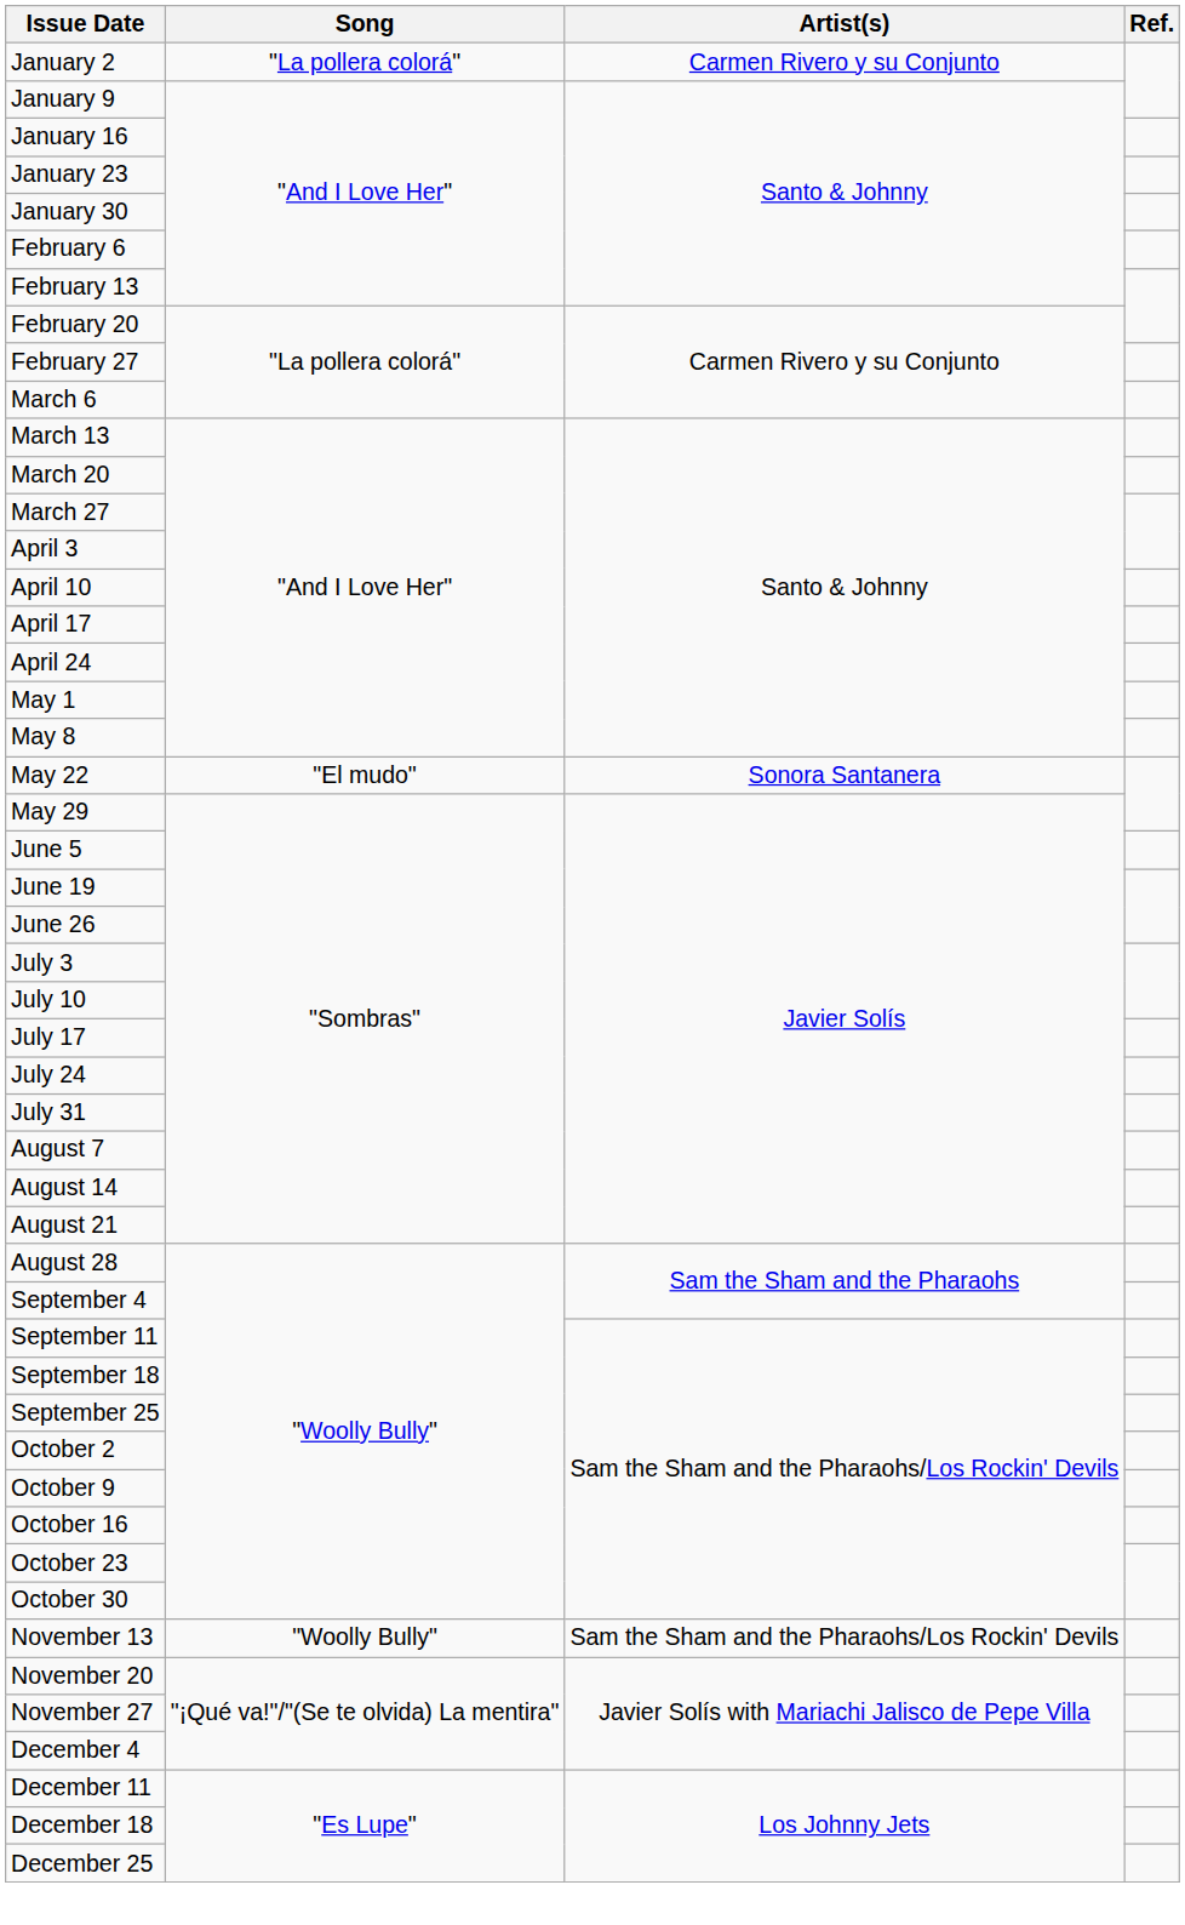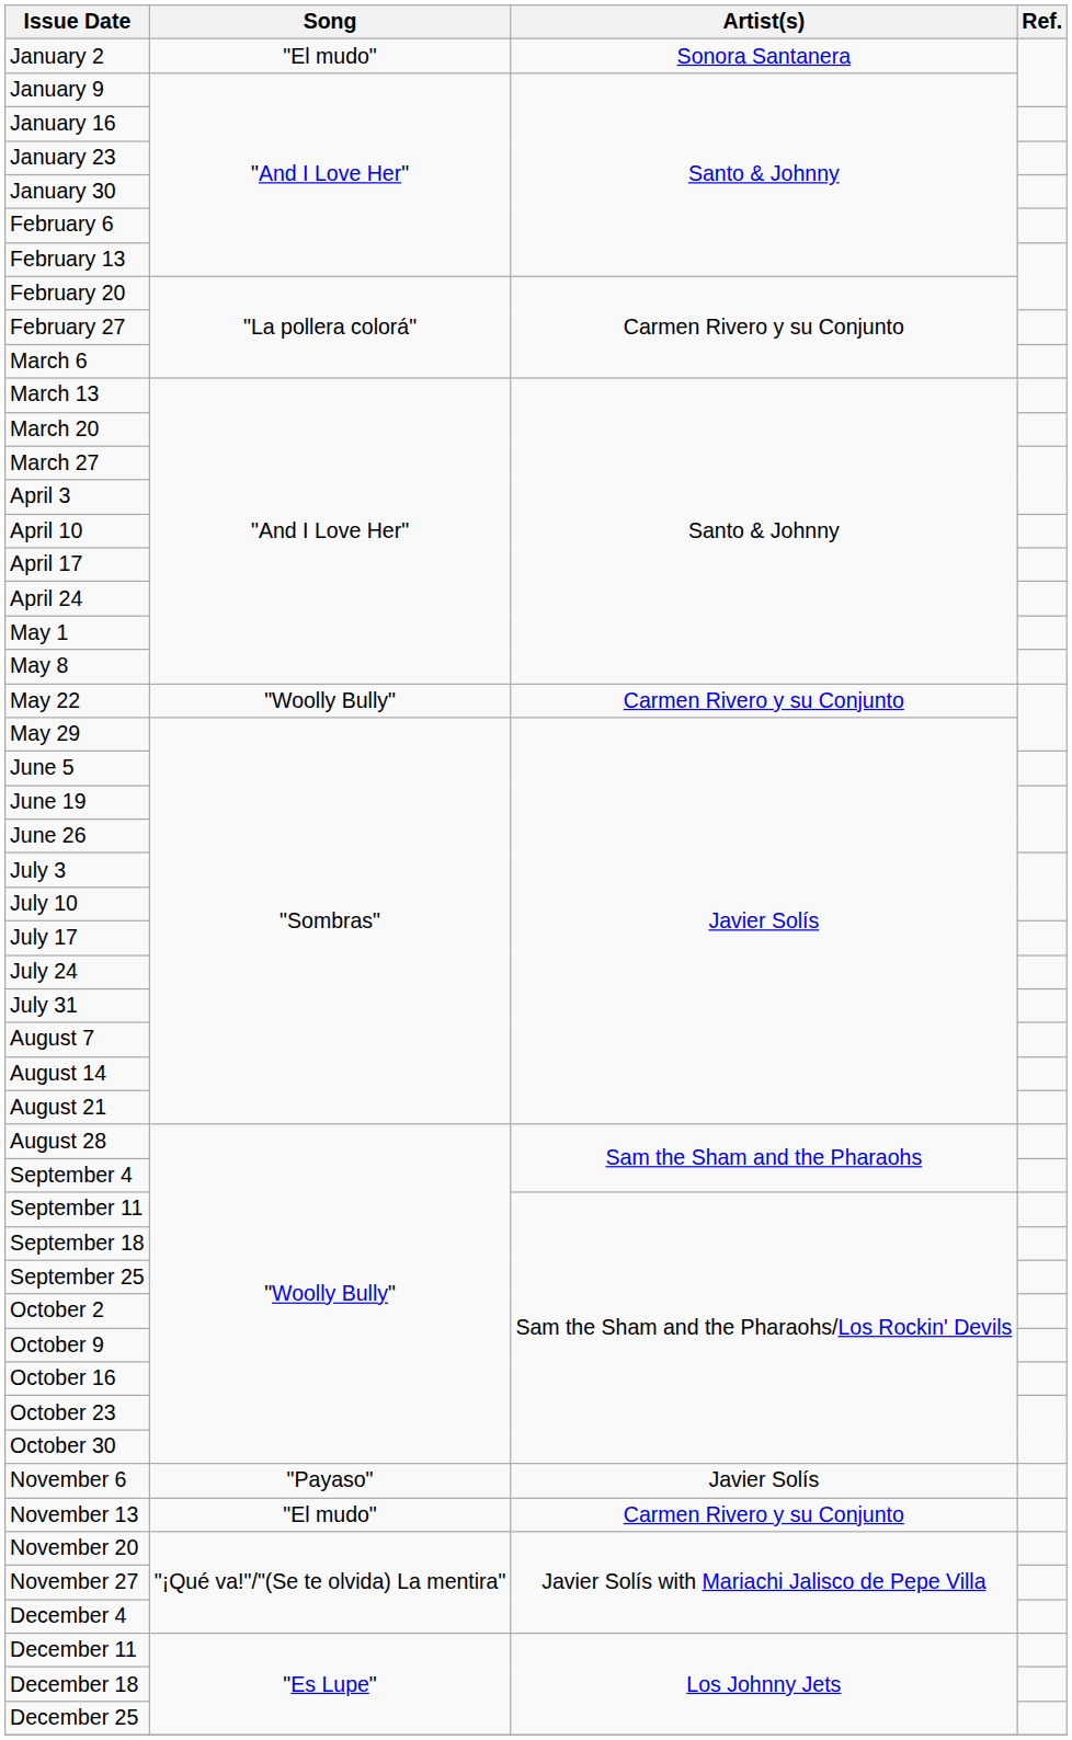January 2 | Song: "La pollera colorá" -> "El mudo"
January 2 | Artist(s): Carmen Rivero y su Conjunto -> Sonora Santanera
May 22 | Song: "El mudo" -> "Woolly Bully"
May 22 | Artist(s): Sonora Santanera -> Carmen Rivero y su Conjunto
+ row: November 6 | "Payaso" | Javier Solís
November 13 | Song: "Woolly Bully" -> "El mudo"
November 13 | Artist(s): Sam the Sham and the Pharaohs/Los Rockin' Devils -> Carmen Rivero y su Conjunto
